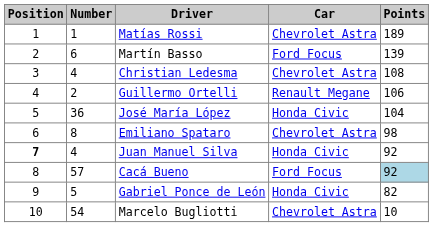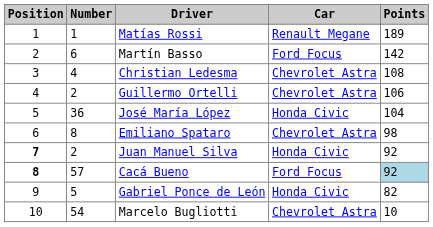Matías Rossi | Car: Chevrolet Astra -> Renault Megane
Martín Basso | Points: 139 -> 142
Guillermo Ortelli | Car: Renault Megane -> Chevrolet Astra
Juan Manuel Silva | Number: 4 -> 2
Cacá Bueno | Position: normal -> bold
